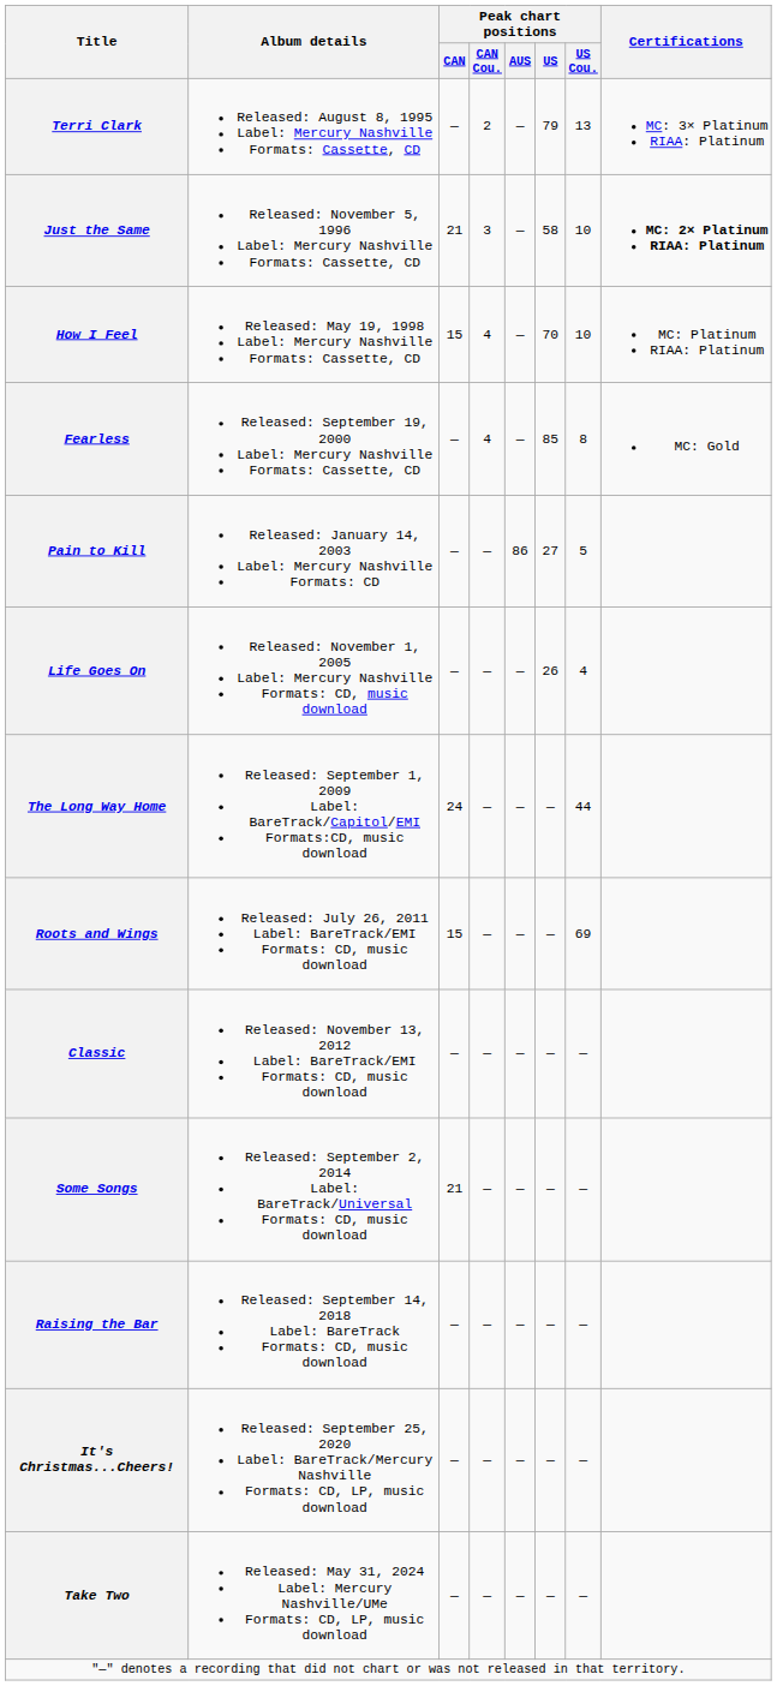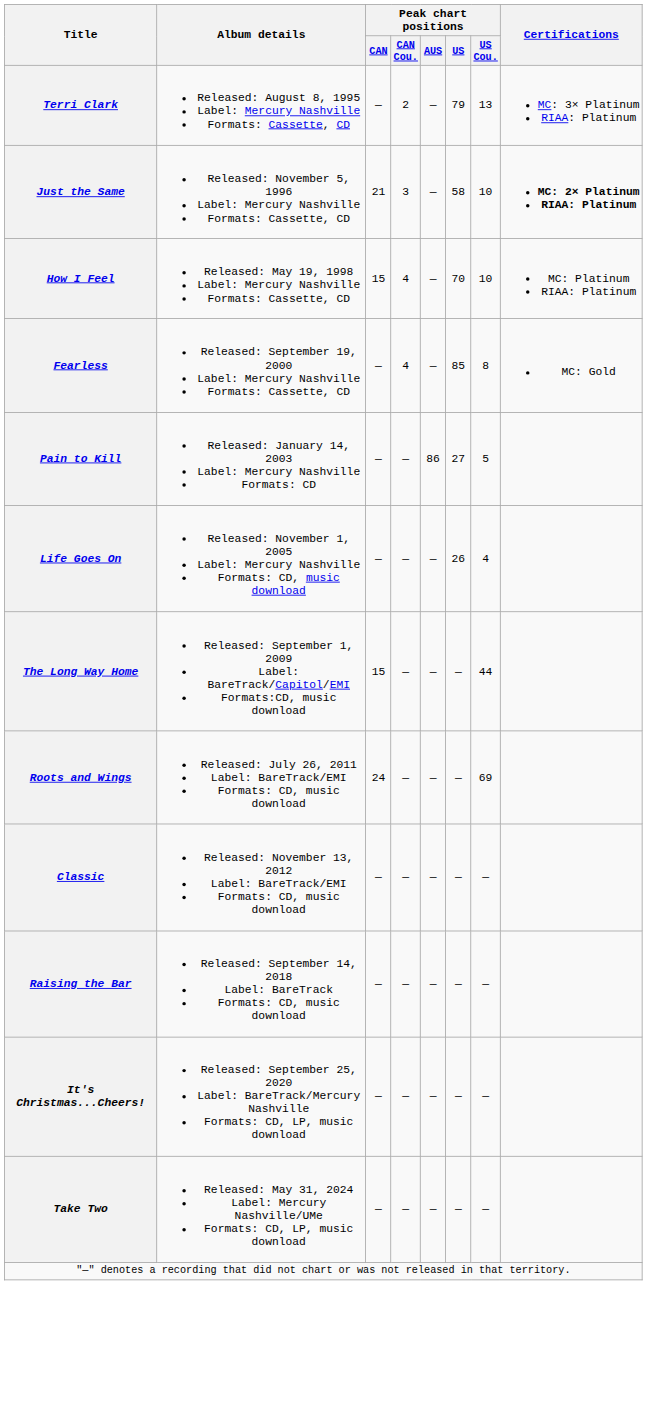The Long Way Home | Peak chart positions / CAN: 24 -> 15
Roots and Wings | Peak chart positions / CAN: 15 -> 24
- row: Some Songs | Released: September 2, 2014 Label: BareTrack/Universal Formats: CD, music download | 21 | — | — | — | —
